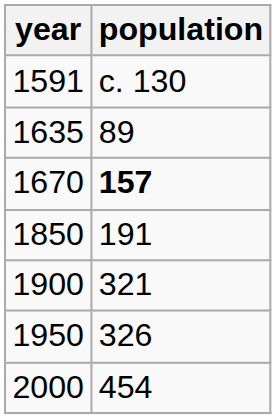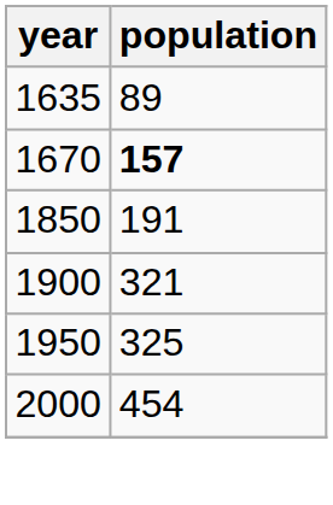- row: 1591 | c. 130
1950 | population: 326 -> 325
